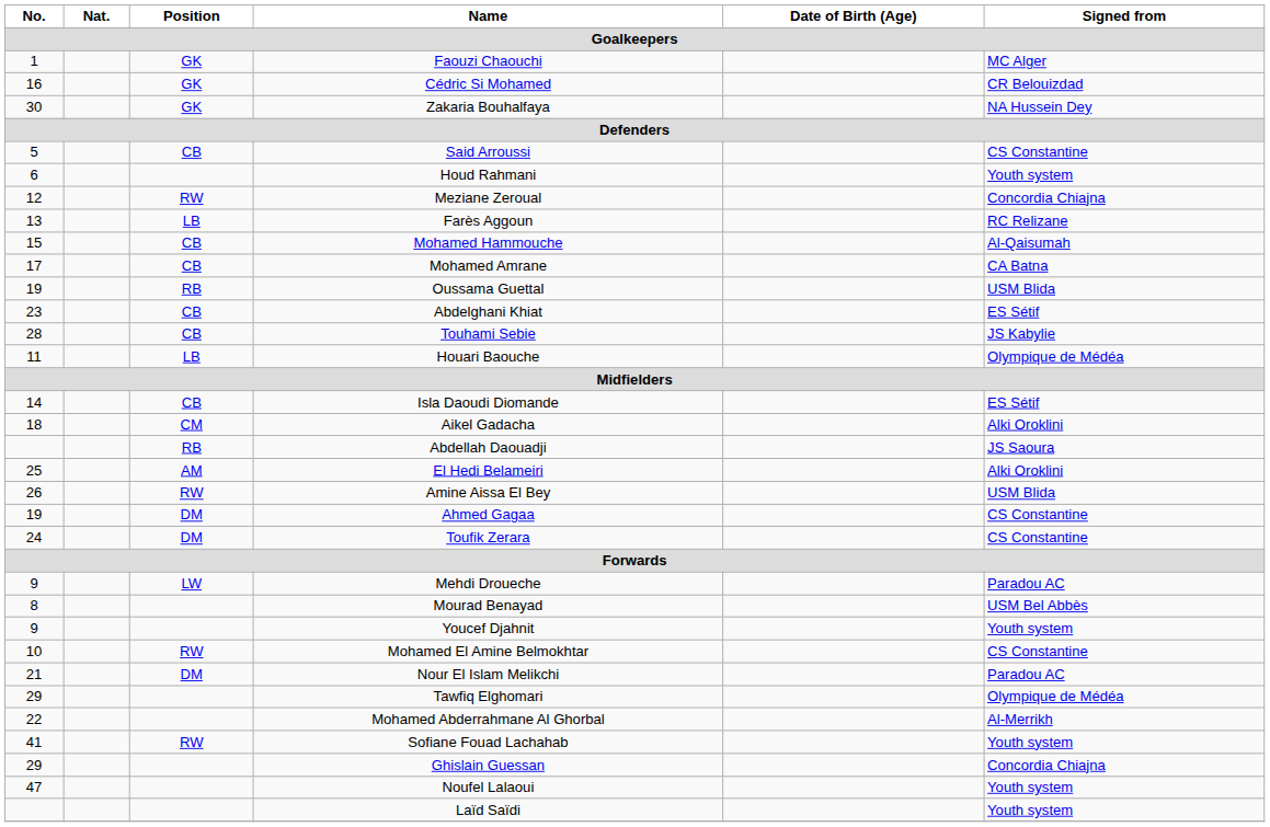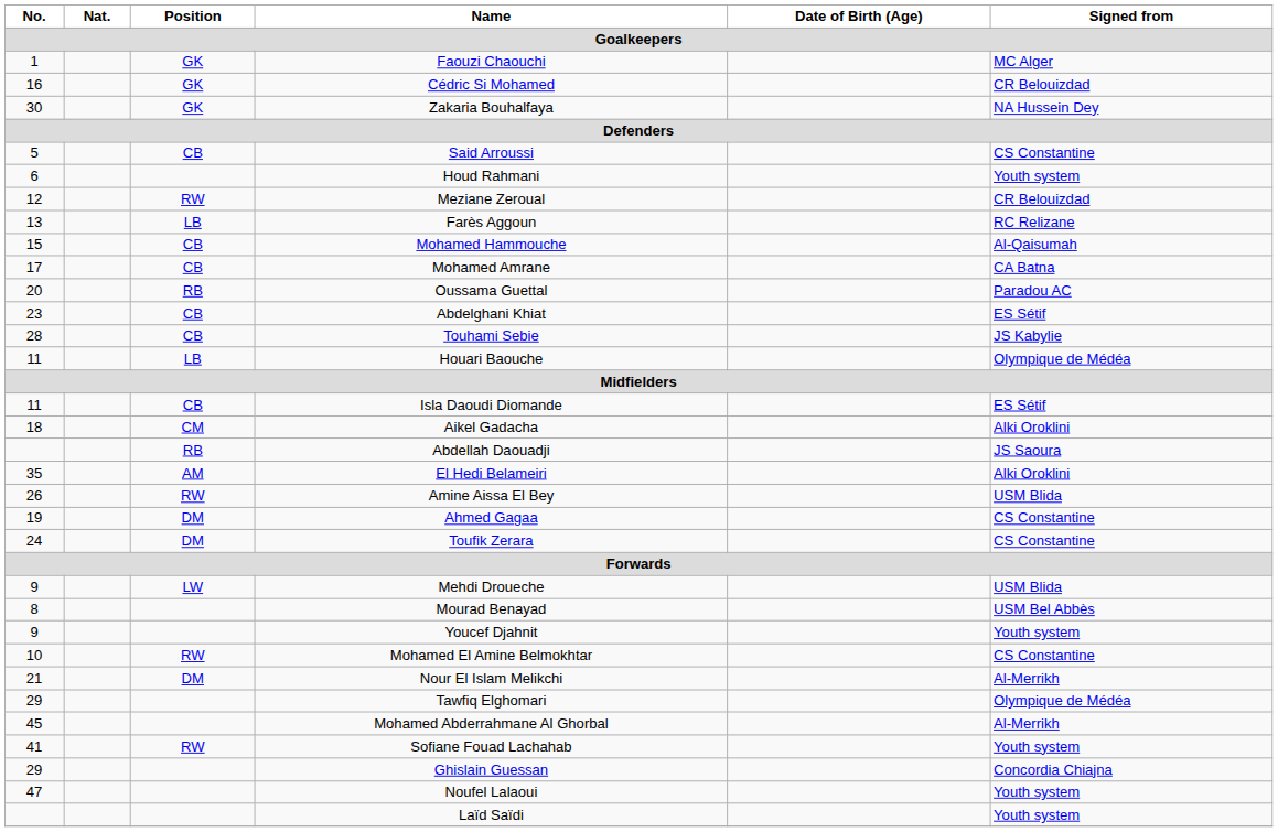Meziane Zeroual | Signed from: Concordia Chiajna -> CR Belouizdad
Oussama Guettal | No.: 19 -> 20
Oussama Guettal | Signed from: USM Blida -> Paradou AC
Isla Daoudi Diomande | No.: 14 -> 11
El Hedi Belameiri | No.: 25 -> 35
Mehdi Droueche | Signed from: Paradou AC -> USM Blida
Nour El Islam Melikchi | Signed from: Paradou AC -> Al-Merrikh
Mohamed Abderrahmane Al Ghorbal | No.: 22 -> 45
